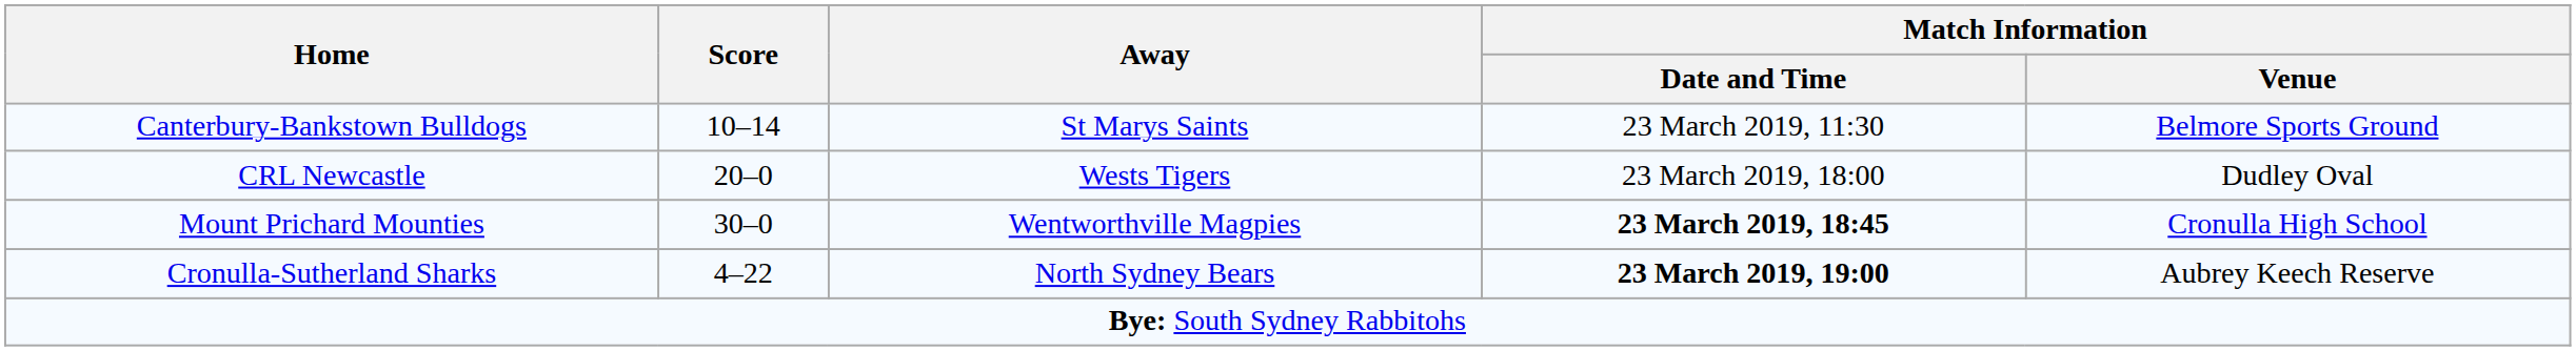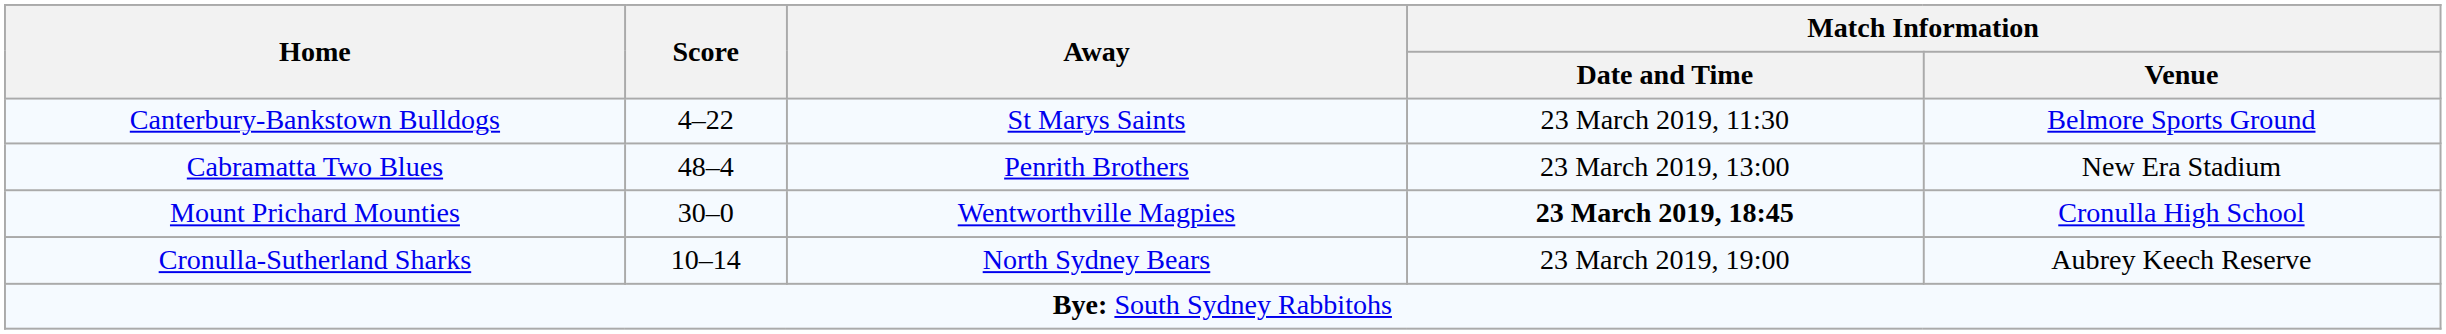Canterbury-Bankstown Bulldogs | Score: 10–14 -> 4–22
+ row: Cabramatta Two Blues | 48–4 | Penrith Brothers | 23 March 2019, 13:00 | New Era Stadium
- row: CRL Newcastle | 20–0 | Wests Tigers | 23 March 2019, 18:00 | Dudley Oval
Cronulla-Sutherland Sharks | Score: 4–22 -> 10–14
Cronulla-Sutherland Sharks | Match Information / Date and Time: bold -> normal
